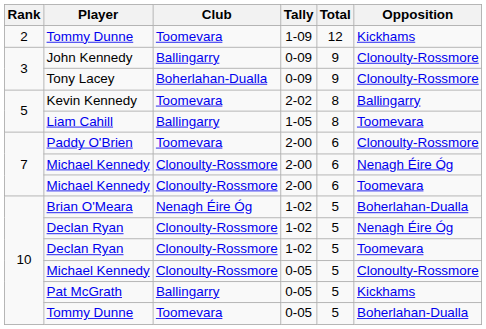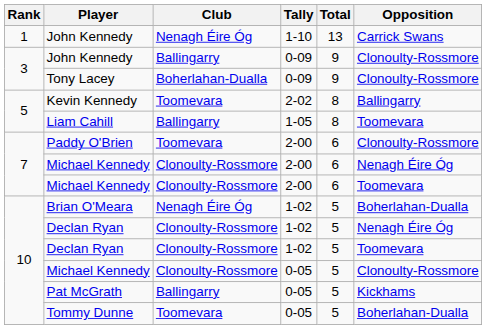+ row: 1 | John Kennedy | Nenagh Éire Óg | 1-10 | 13 | Carrick Swans
- row: 2 | Tommy Dunne | Toomevara | 1-09 | 12 | Kickhams
